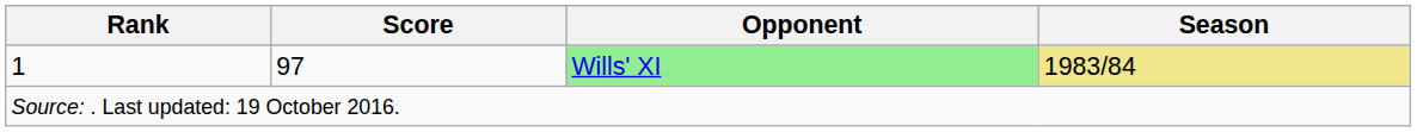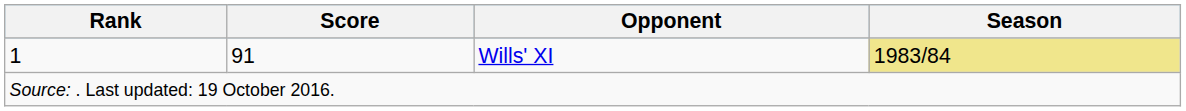1 | Score: 97 -> 91
1 | Opponent: lightgreen background -> no background
